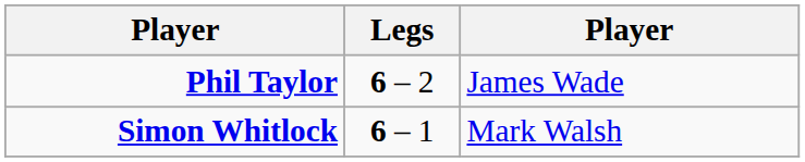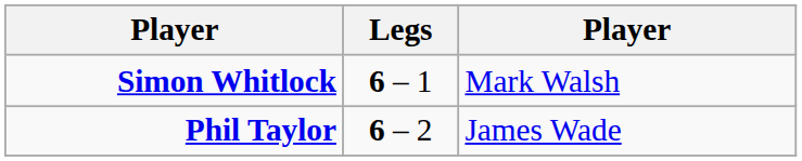rows swapped: Phil Taylor <-> Simon Whitlock
